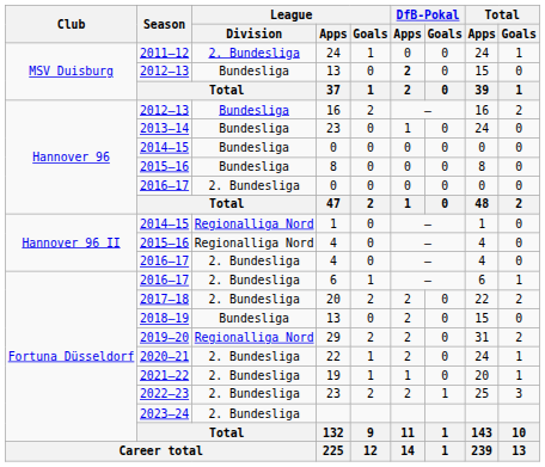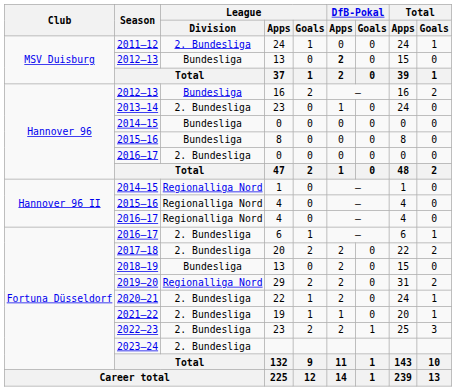2013–14 / 23 | League / Division: Bundesliga -> 2. Bundesliga
2016–17 / 4 | League / Division: 2. Bundesliga -> Regionalliga Nord
